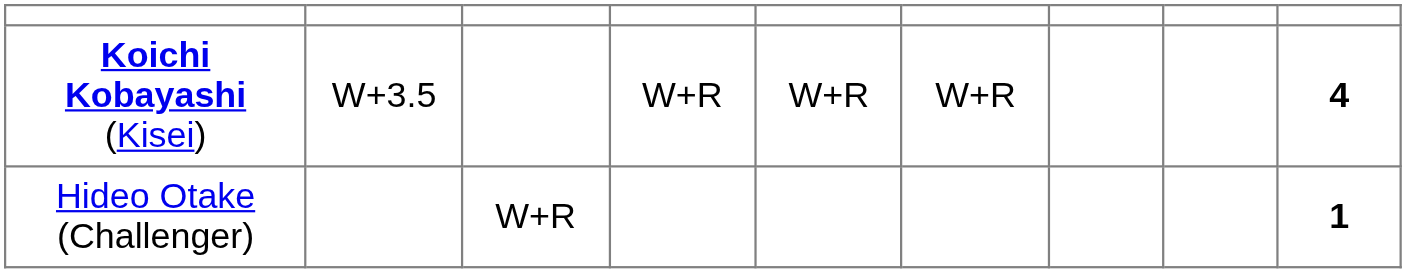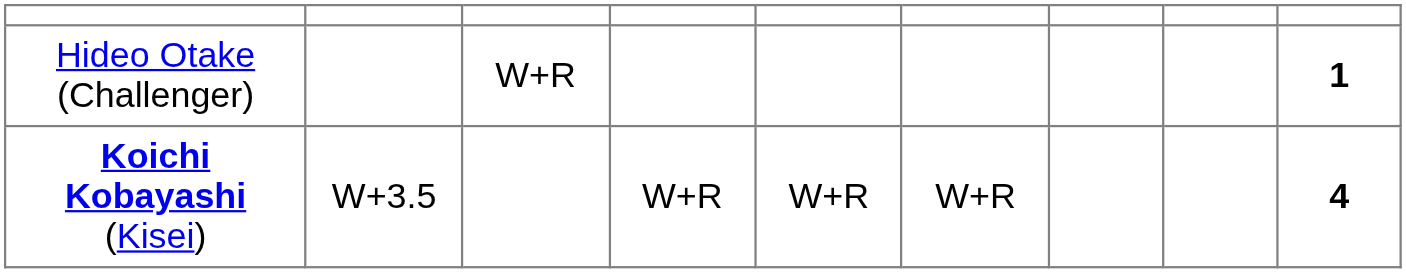rows swapped: Koichi Kobayashi (Kisei) <-> Hideo Otake (Challenger)
